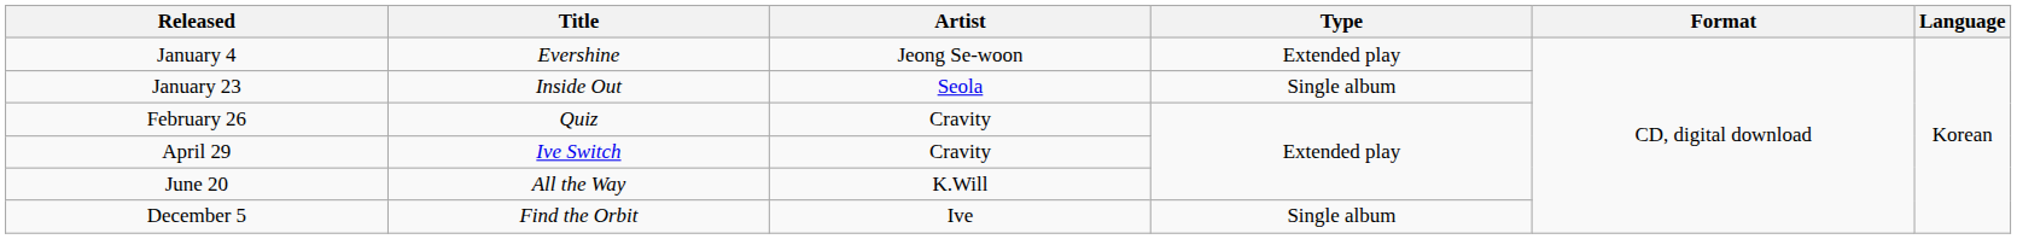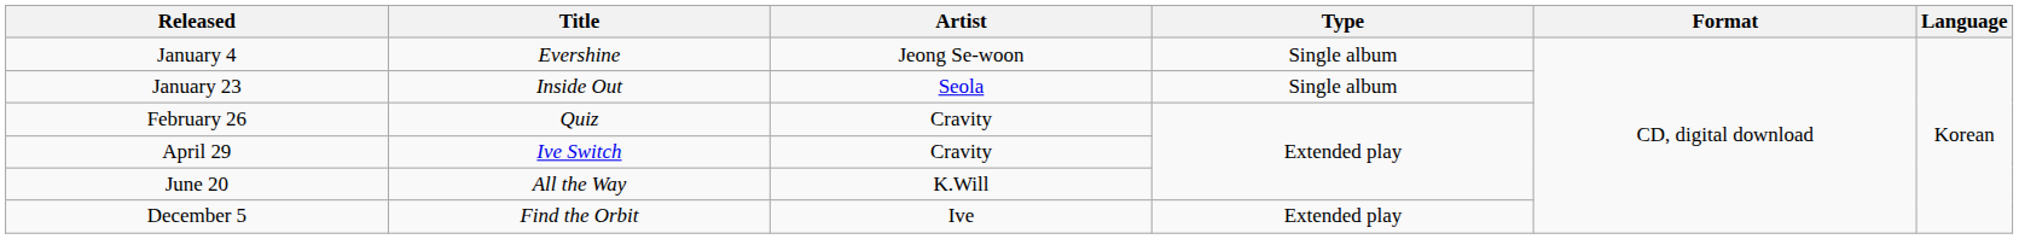January 4 | Type: Extended play -> Single album
December 5 | Type: Single album -> Extended play
